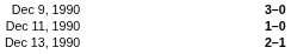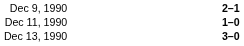Dec 9, 1990 | column 3: 3–0 -> 2–1
Dec 13, 1990 | column 3: 2–1 -> 3–0
